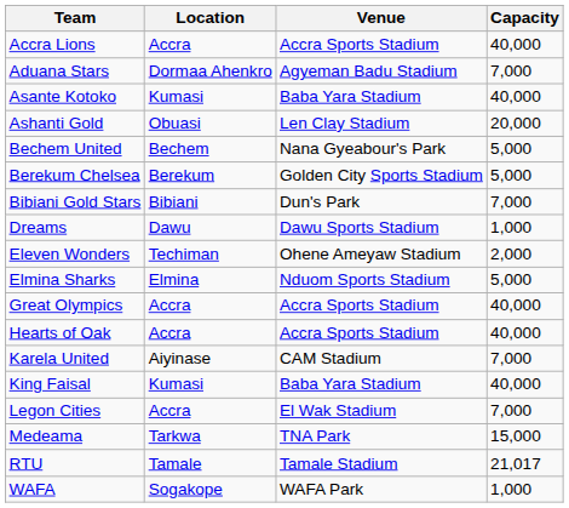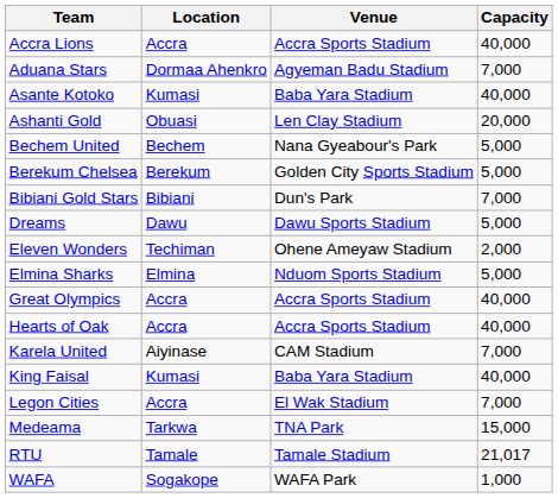Dreams | Capacity: 1,000 -> 5,000
